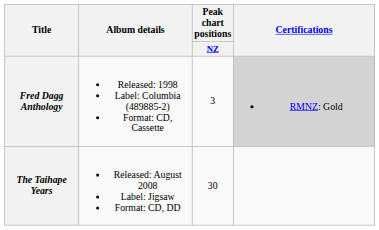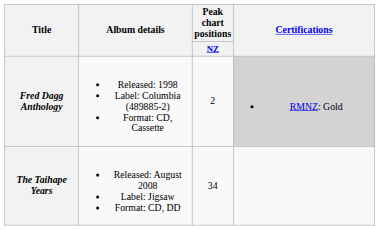Fred Dagg Anthology | Peak chart positions / NZ: 3 -> 2
The Taihape Years | Peak chart positions / NZ: 30 -> 34
